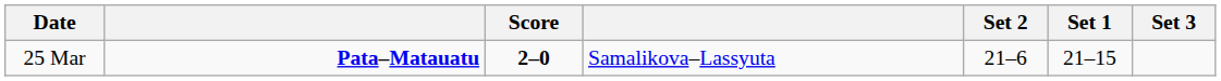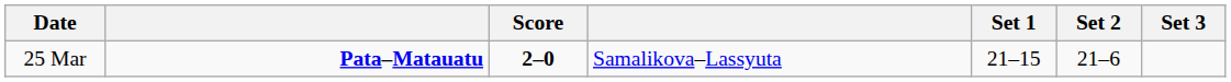columns swapped: Set 1 <-> Set 2
